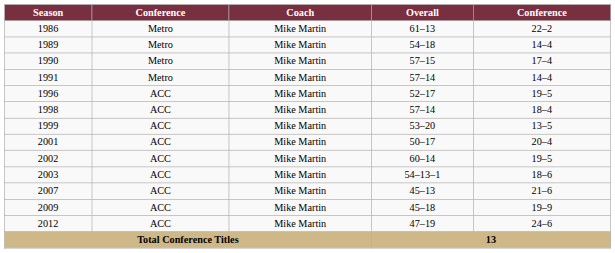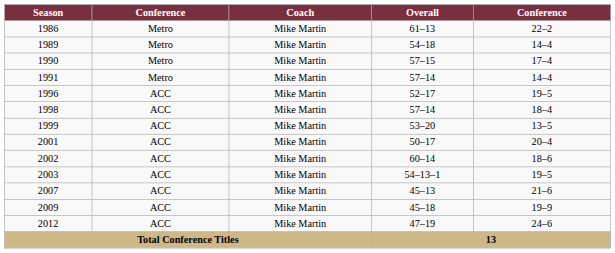2002 | column 5: 19–5 -> 18–6
2003 | column 5: 18–6 -> 19–5
